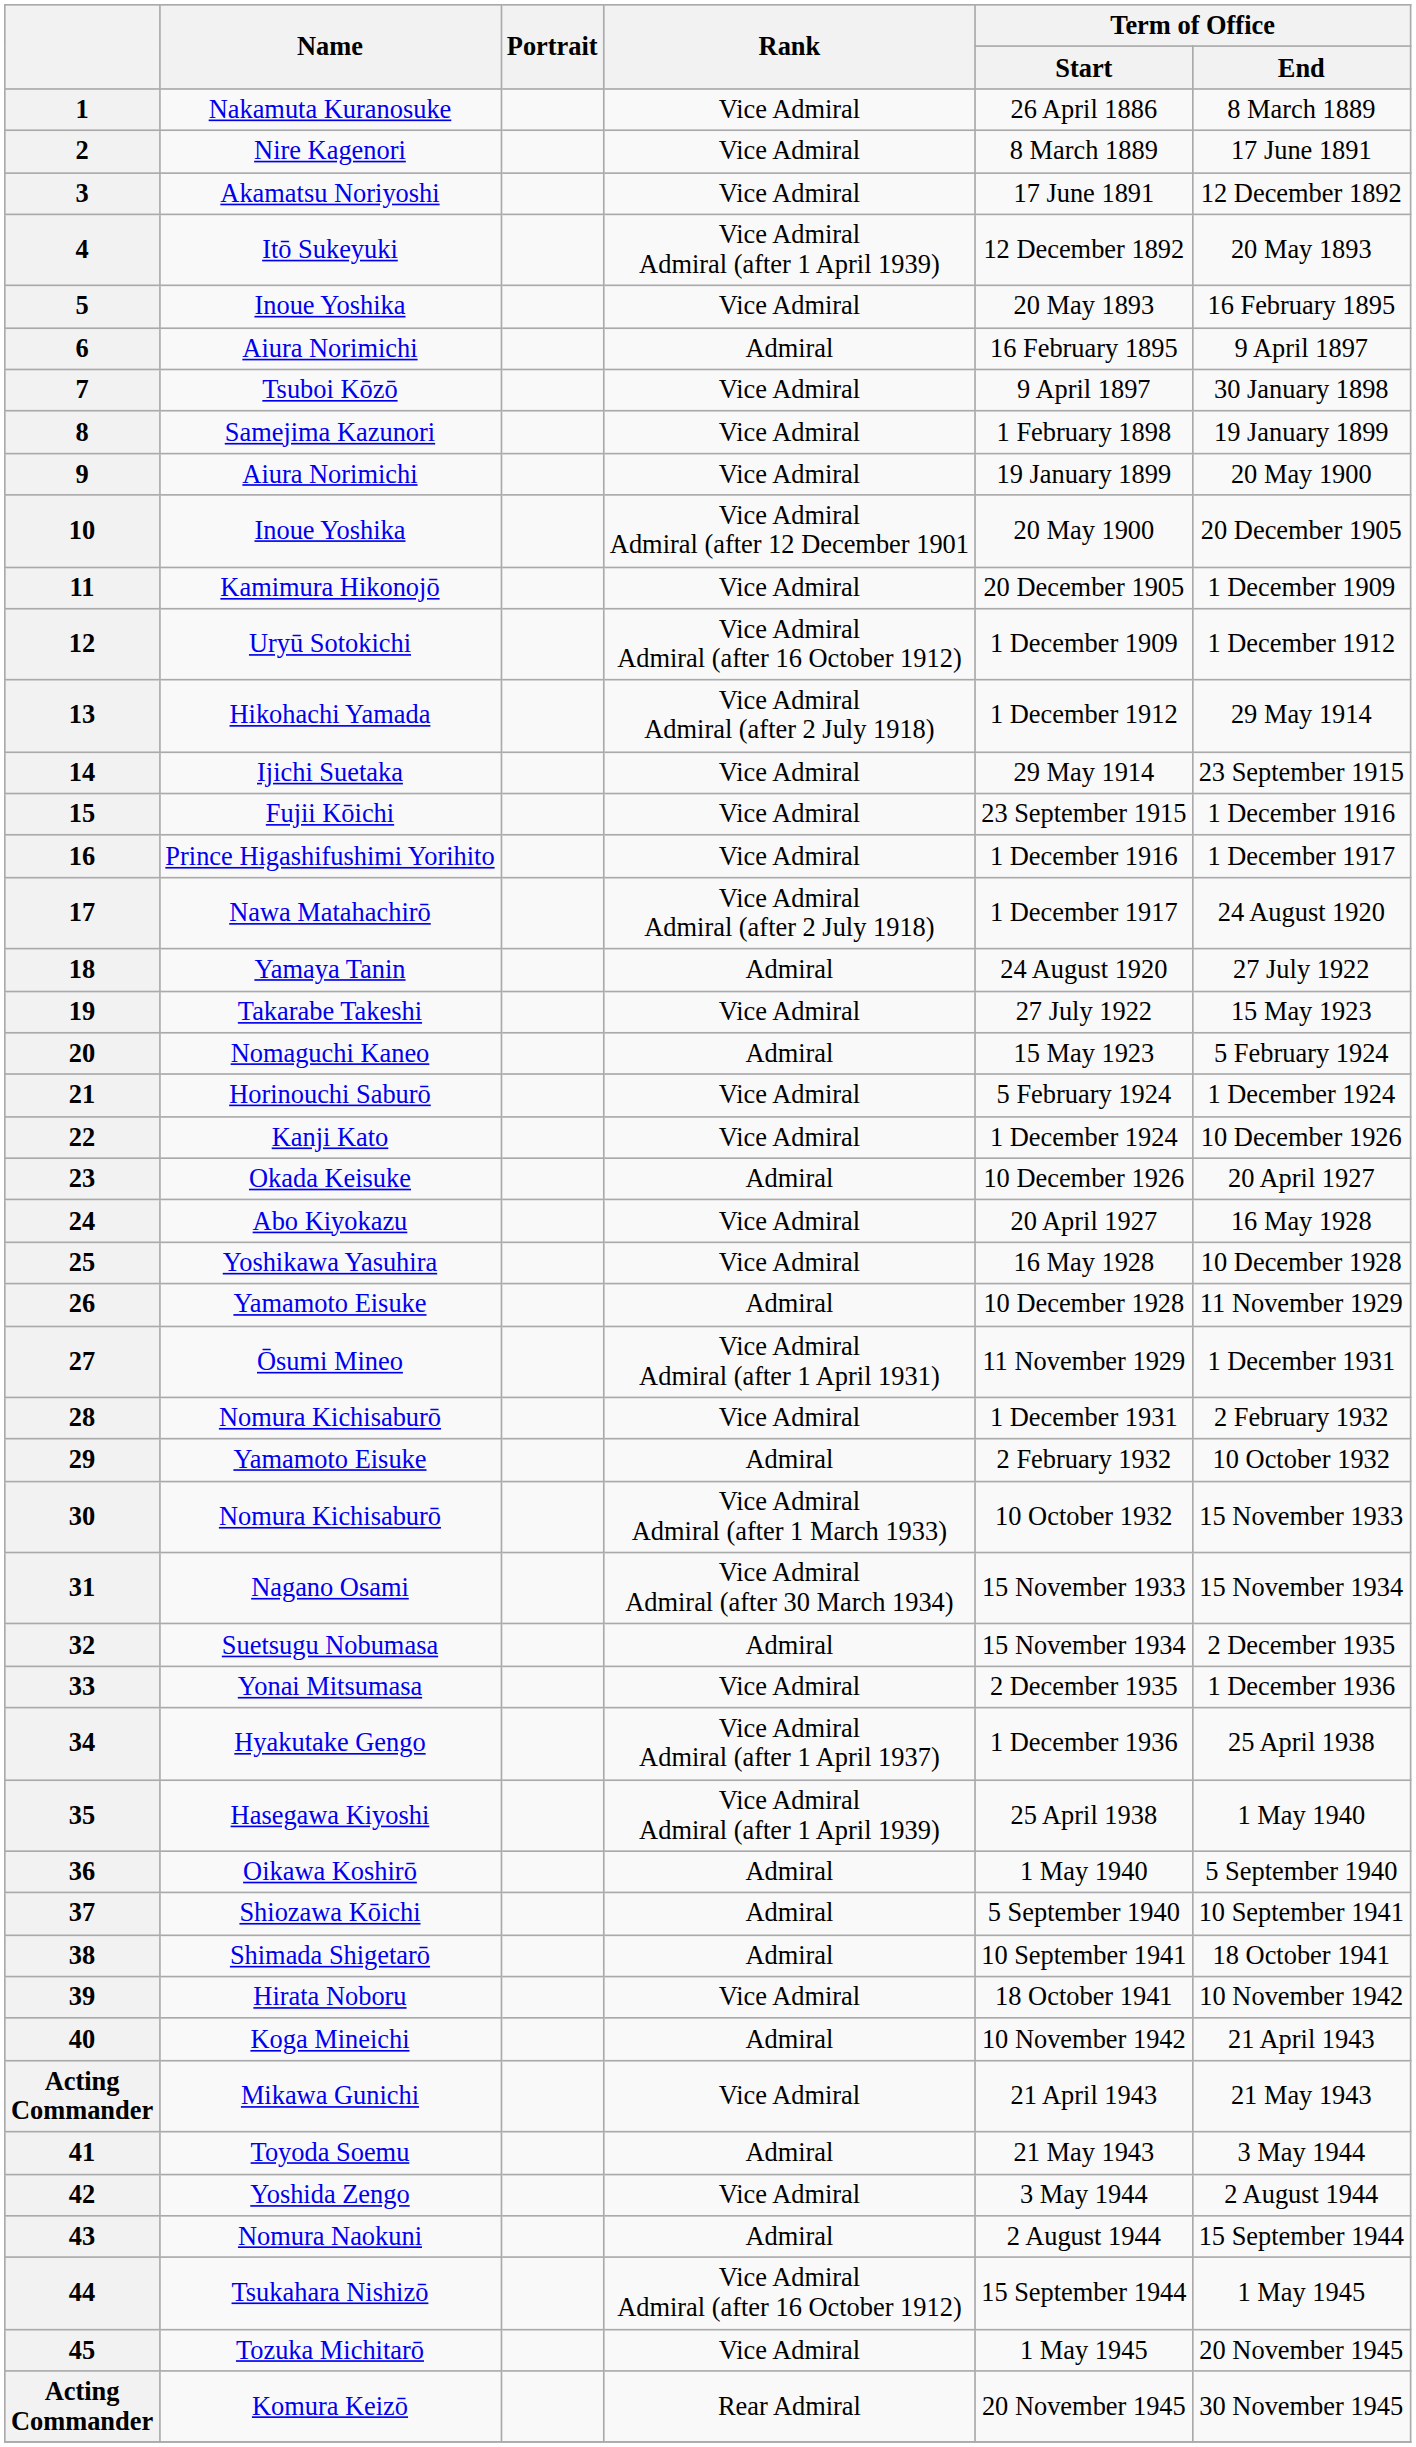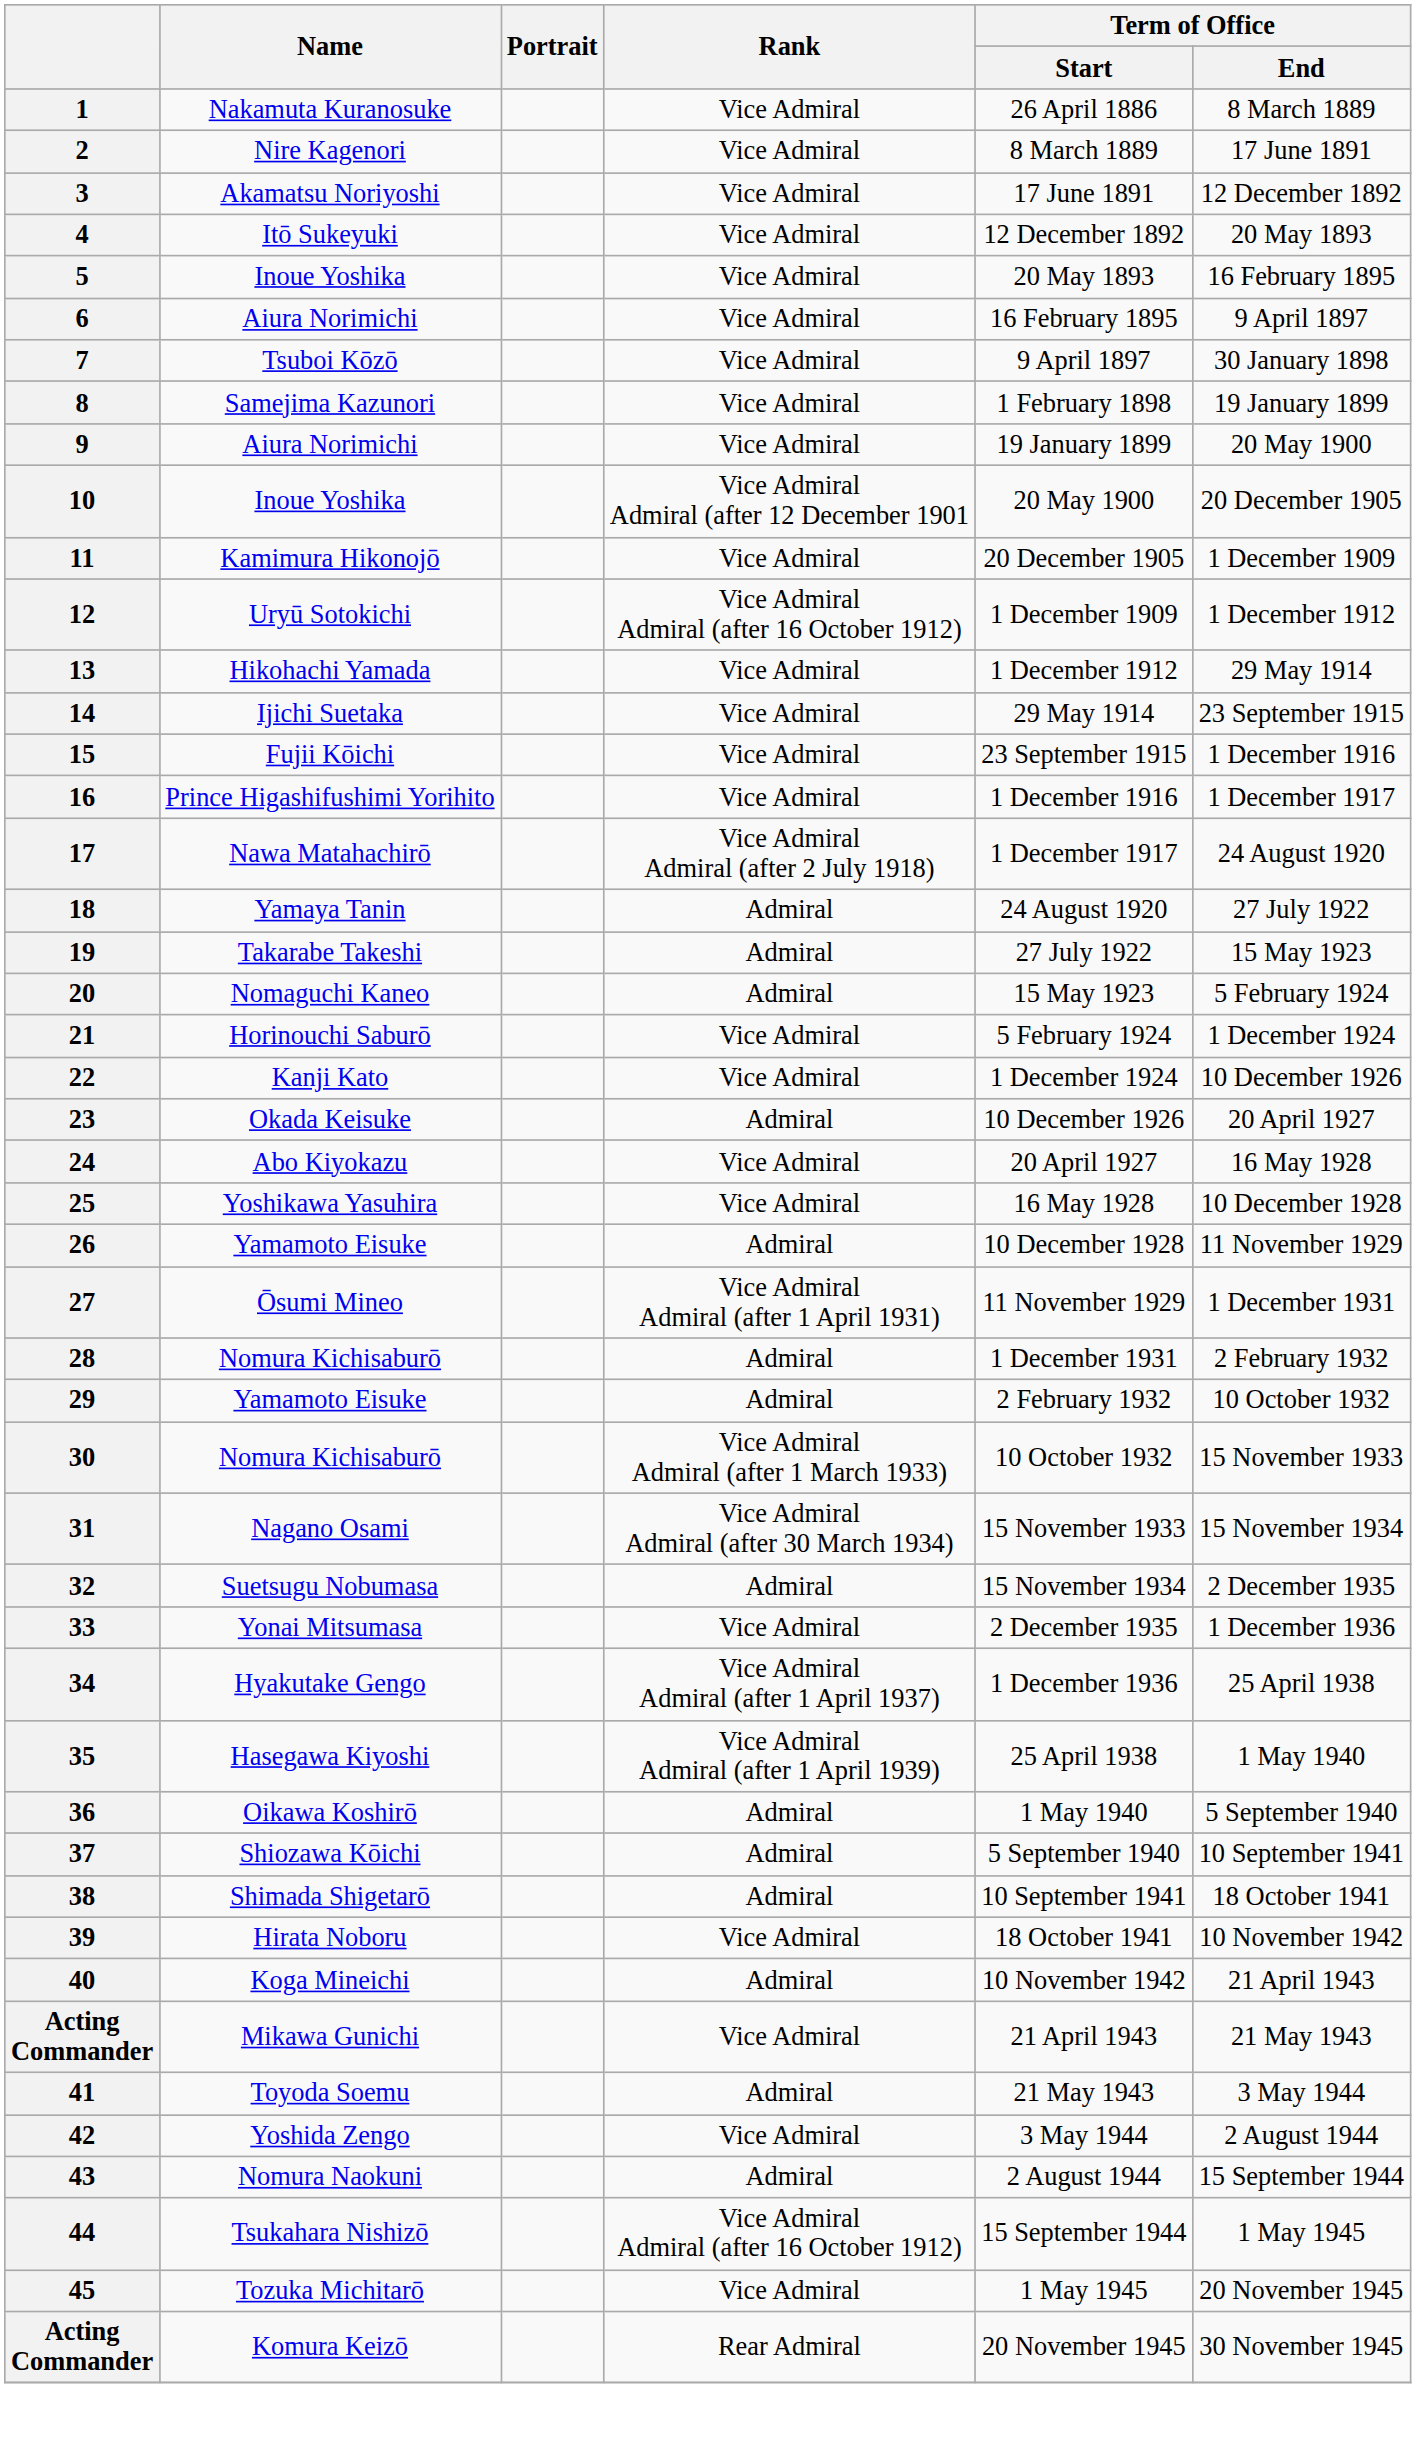4 | Rank: Vice Admiral Admiral (after 1 April 1939) -> Vice Admiral
6 | Rank: Admiral -> Vice Admiral
13 | Rank: Vice Admiral Admiral (after 2 July 1918) -> Vice Admiral
19 | Rank: Vice Admiral -> Admiral
28 | Rank: Vice Admiral -> Admiral
